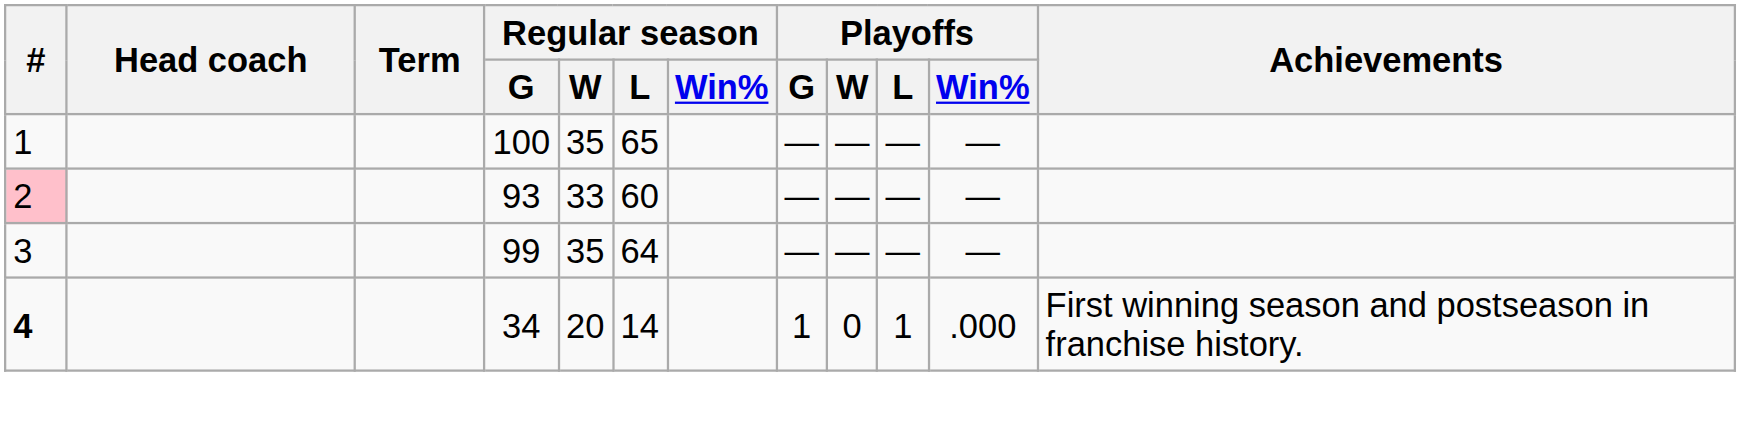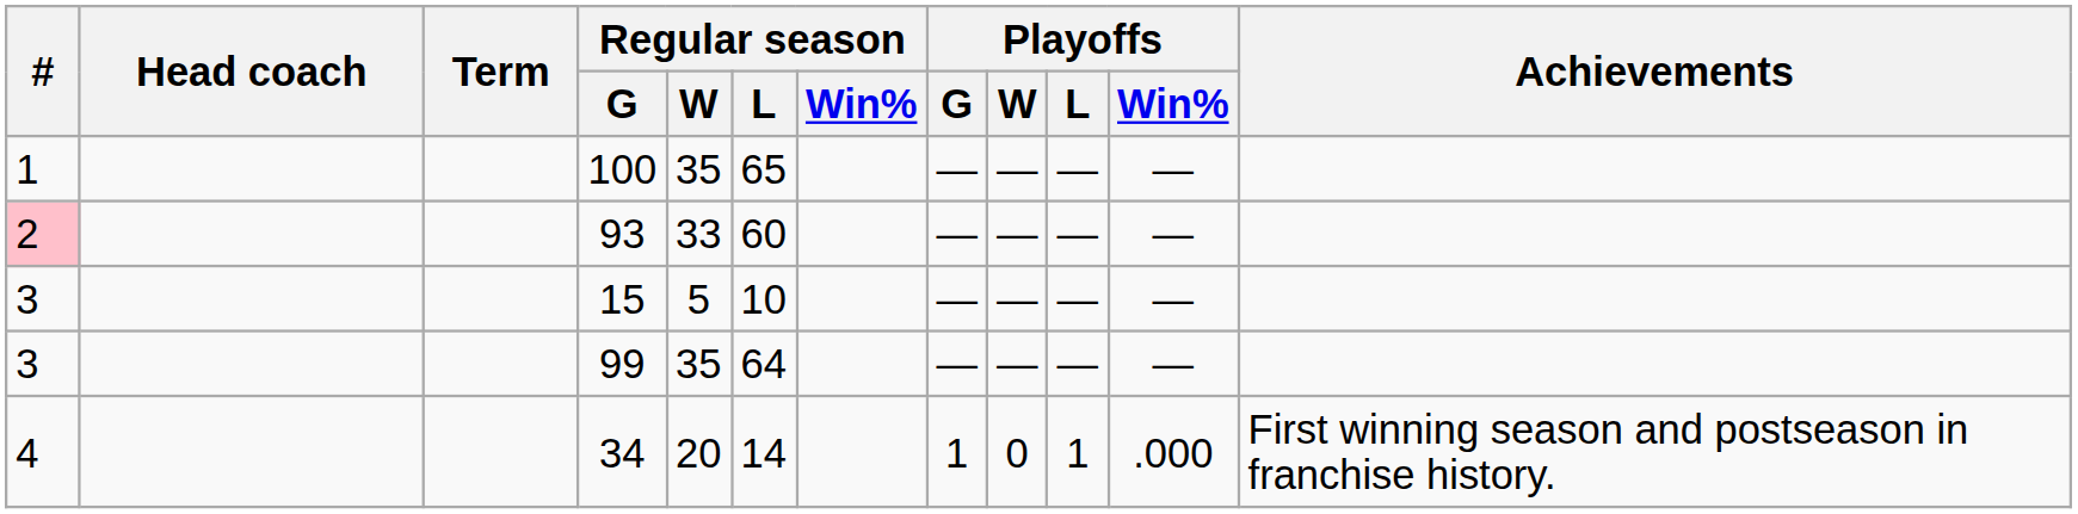+ row: 3 | 15 | 5 | 10 | — | — | — | —
34 | #: bold -> normal
